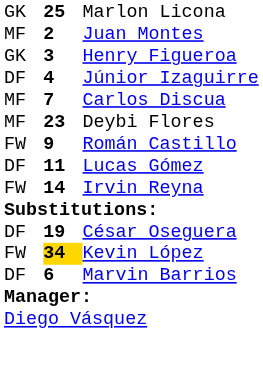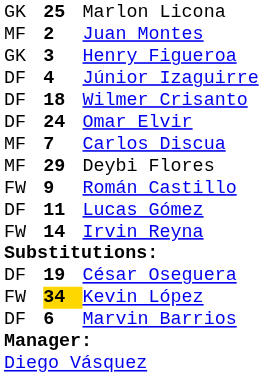+ row: DF | 18 | Wilmer Crisanto
+ row: DF | 24 | Omar Elvir
Deybi Flores | column 2: 23 -> 29
